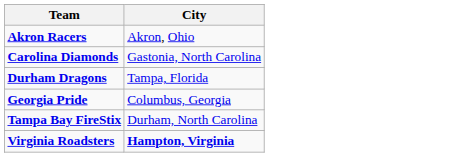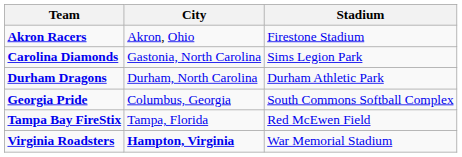+ column: Stadium | Firestone Stadium | Sims Legion Park | Durham Athletic Park | South Commons Softball Complex | Red McEwen Field | War Memorial Stadium
Durham Dragons | City: Tampa, Florida -> Durham, North Carolina
Tampa Bay FireStix | City: Durham, North Carolina -> Tampa, Florida
